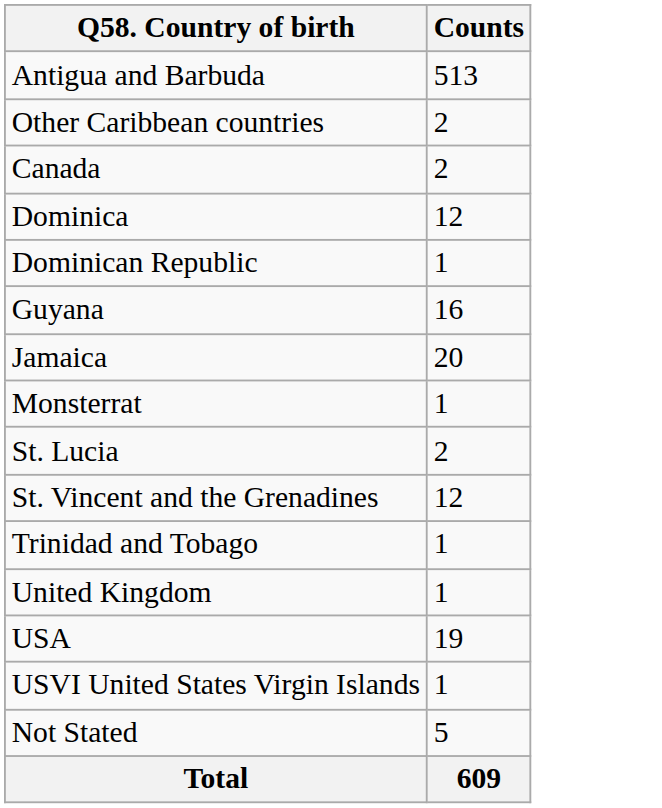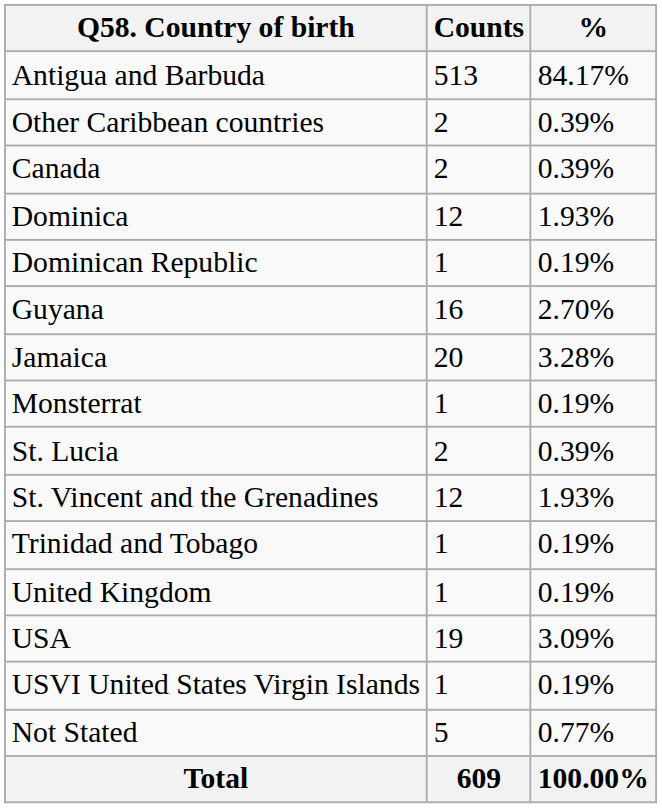+ column: % | 84.17% | 0.39% | 0.39% | 1.93% | 0.19% | 2.70% | 3.28% | 0.19% | 0.39% | 1.93% | 0.19% | 0.19% | 3.09% | 0.19% | 0.77% | 100.00%
